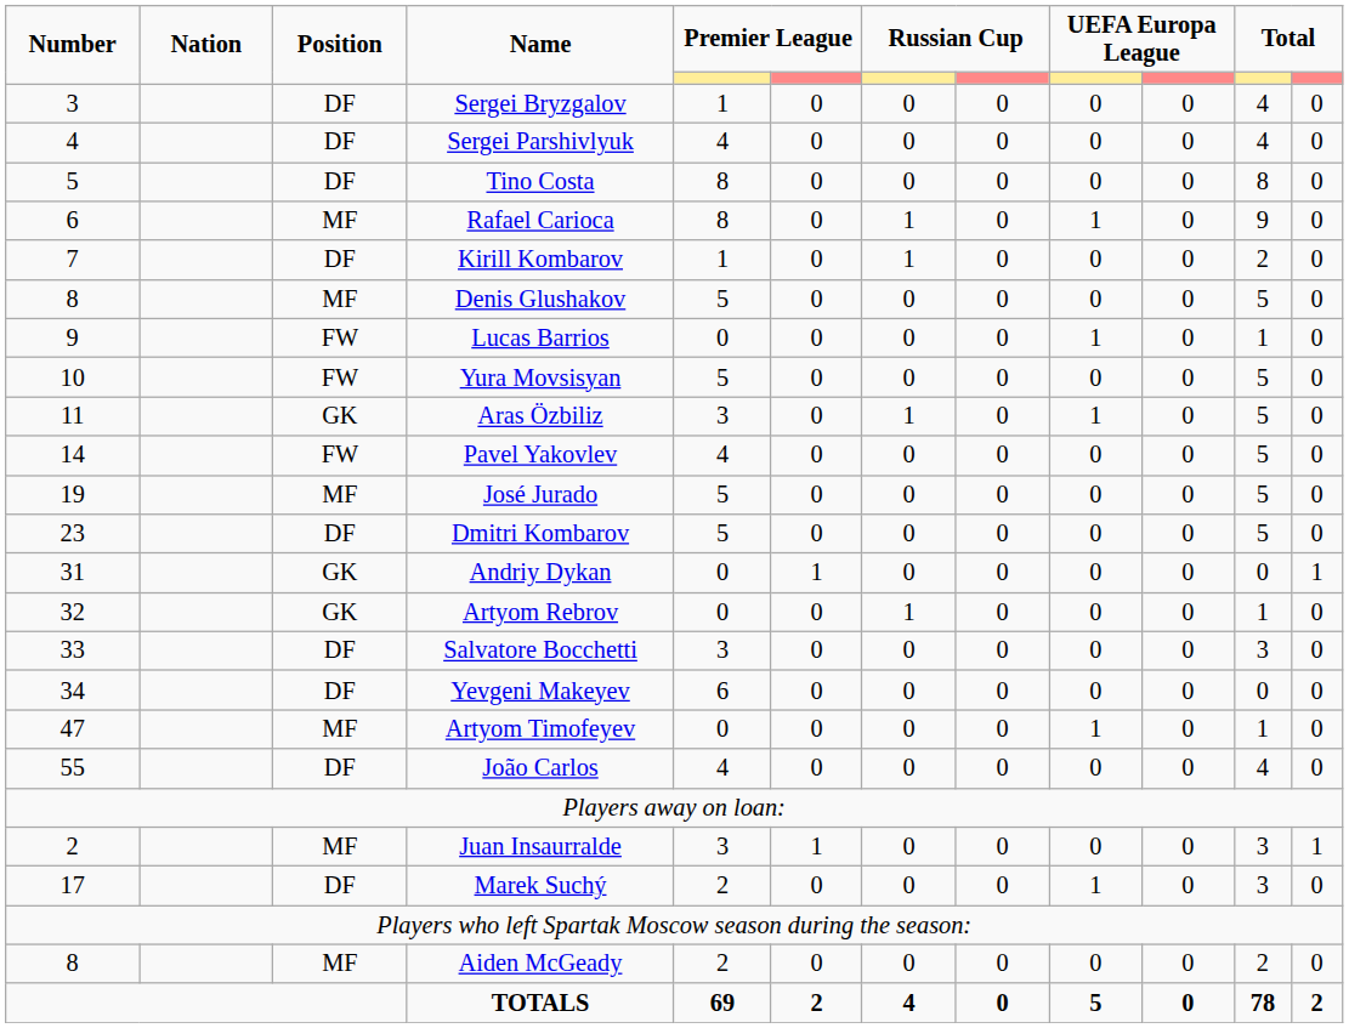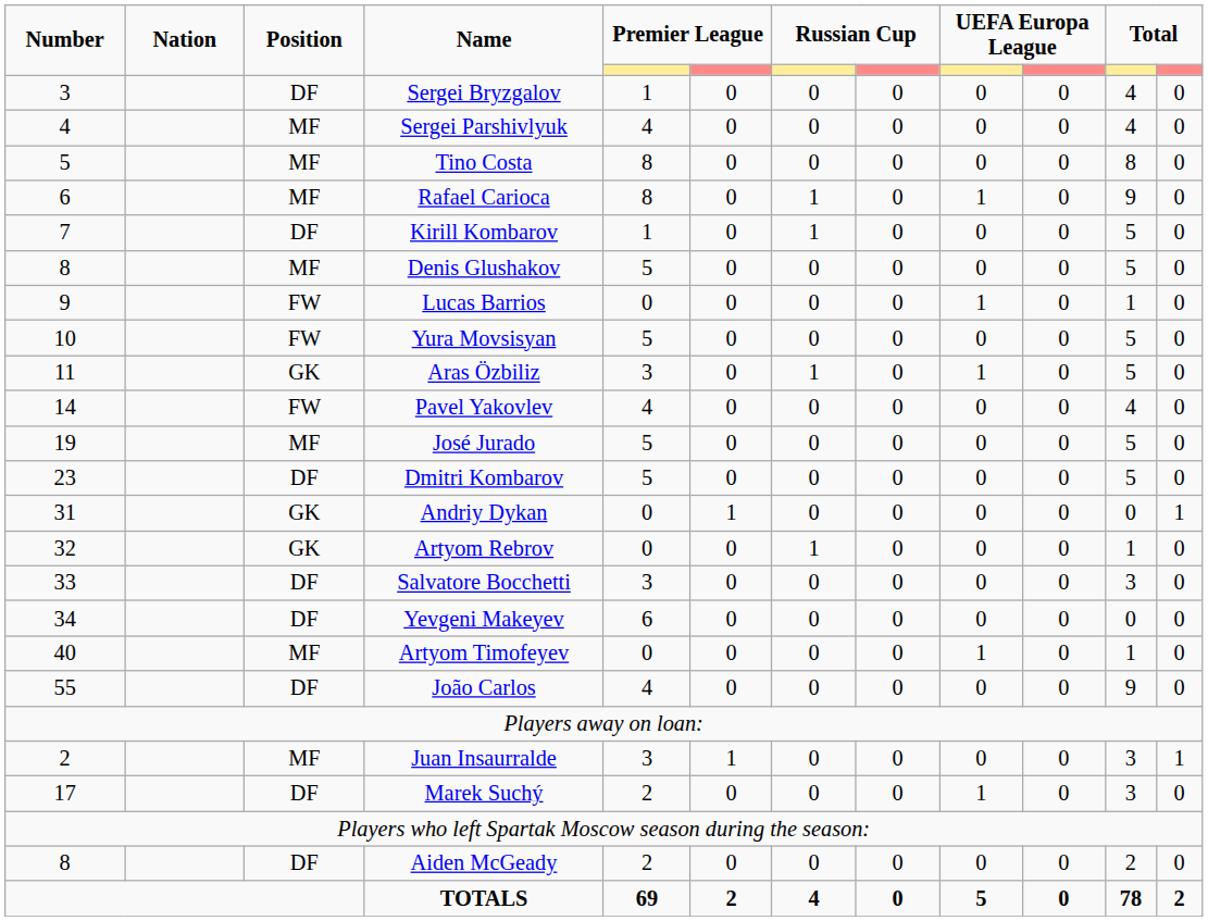Sergei Parshivlyuk | Position: DF -> MF
Tino Costa | Position: DF -> MF
Kirill Kombarov | column 11: 2 -> 5
Pavel Yakovlev | column 11: 5 -> 4
Artyom Timofeyev | Number: 47 -> 40
João Carlos | column 11: 4 -> 9
Aiden McGeady | Position: MF -> DF
